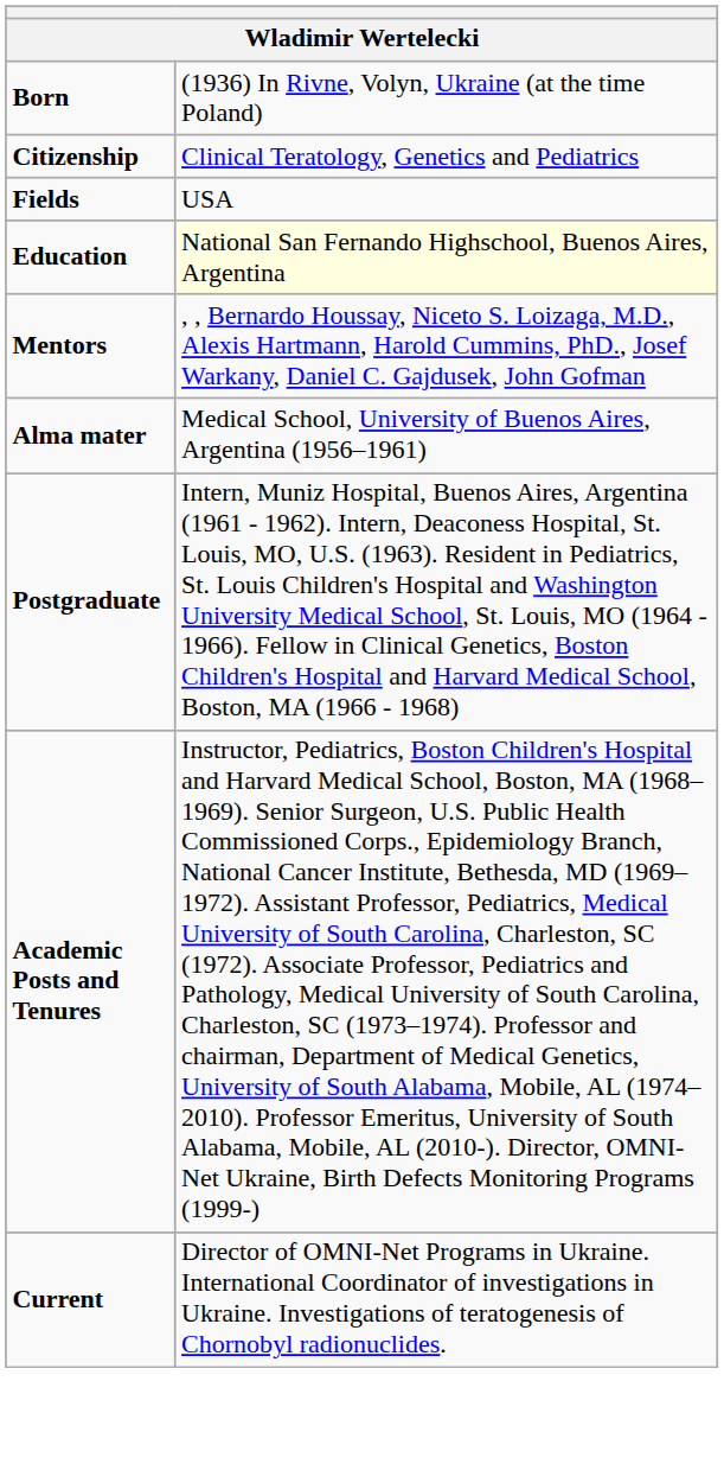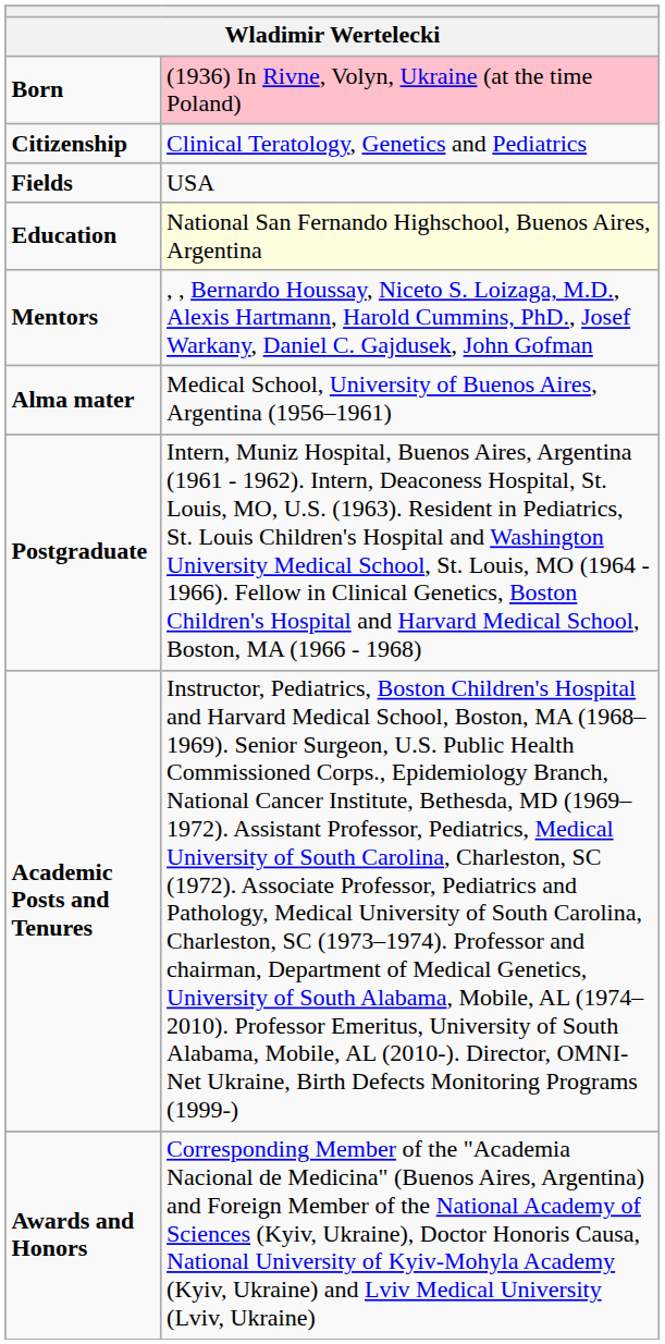Born | column 2: no background -> pink background
+ row: Awards and Honors | Corresponding Member of the "Academia Nacional de Medicina" (Buenos Aires, Argentina) and Foreign Member of the National Academy of Sciences (Kyiv, Ukraine), Doctor Honoris Causa, National University of Kyiv-Mohyla Academy (Kyiv, Ukraine) and Lviv Medical University (Lviv, Ukraine)
- row: Current | Director of OMNI-Net Programs in Ukraine. International Coordinator of investigations in Ukraine. Investigations of teratogenesis of Chornobyl radionuclides.
